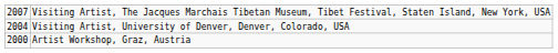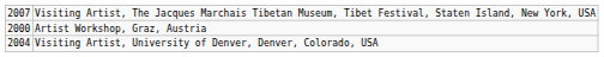rows swapped: Visiting Artist, University of Denver, Denver, Colorado, USA <-> Artist Workshop, Graz, Austria
